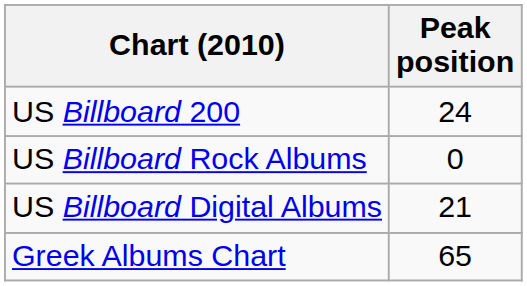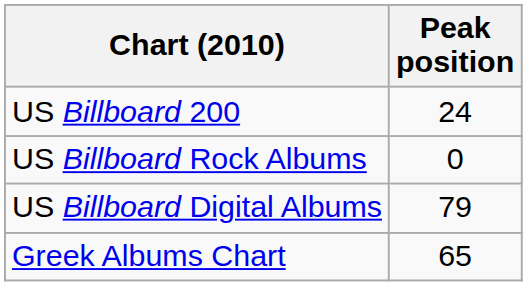US Billboard Digital Albums | Peak position: 21 -> 79
